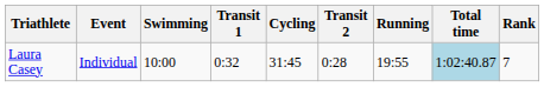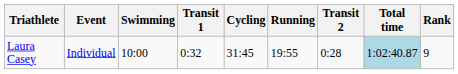columns swapped: Transit 2 <-> Running
Laura Casey | Rank: 7 -> 9
